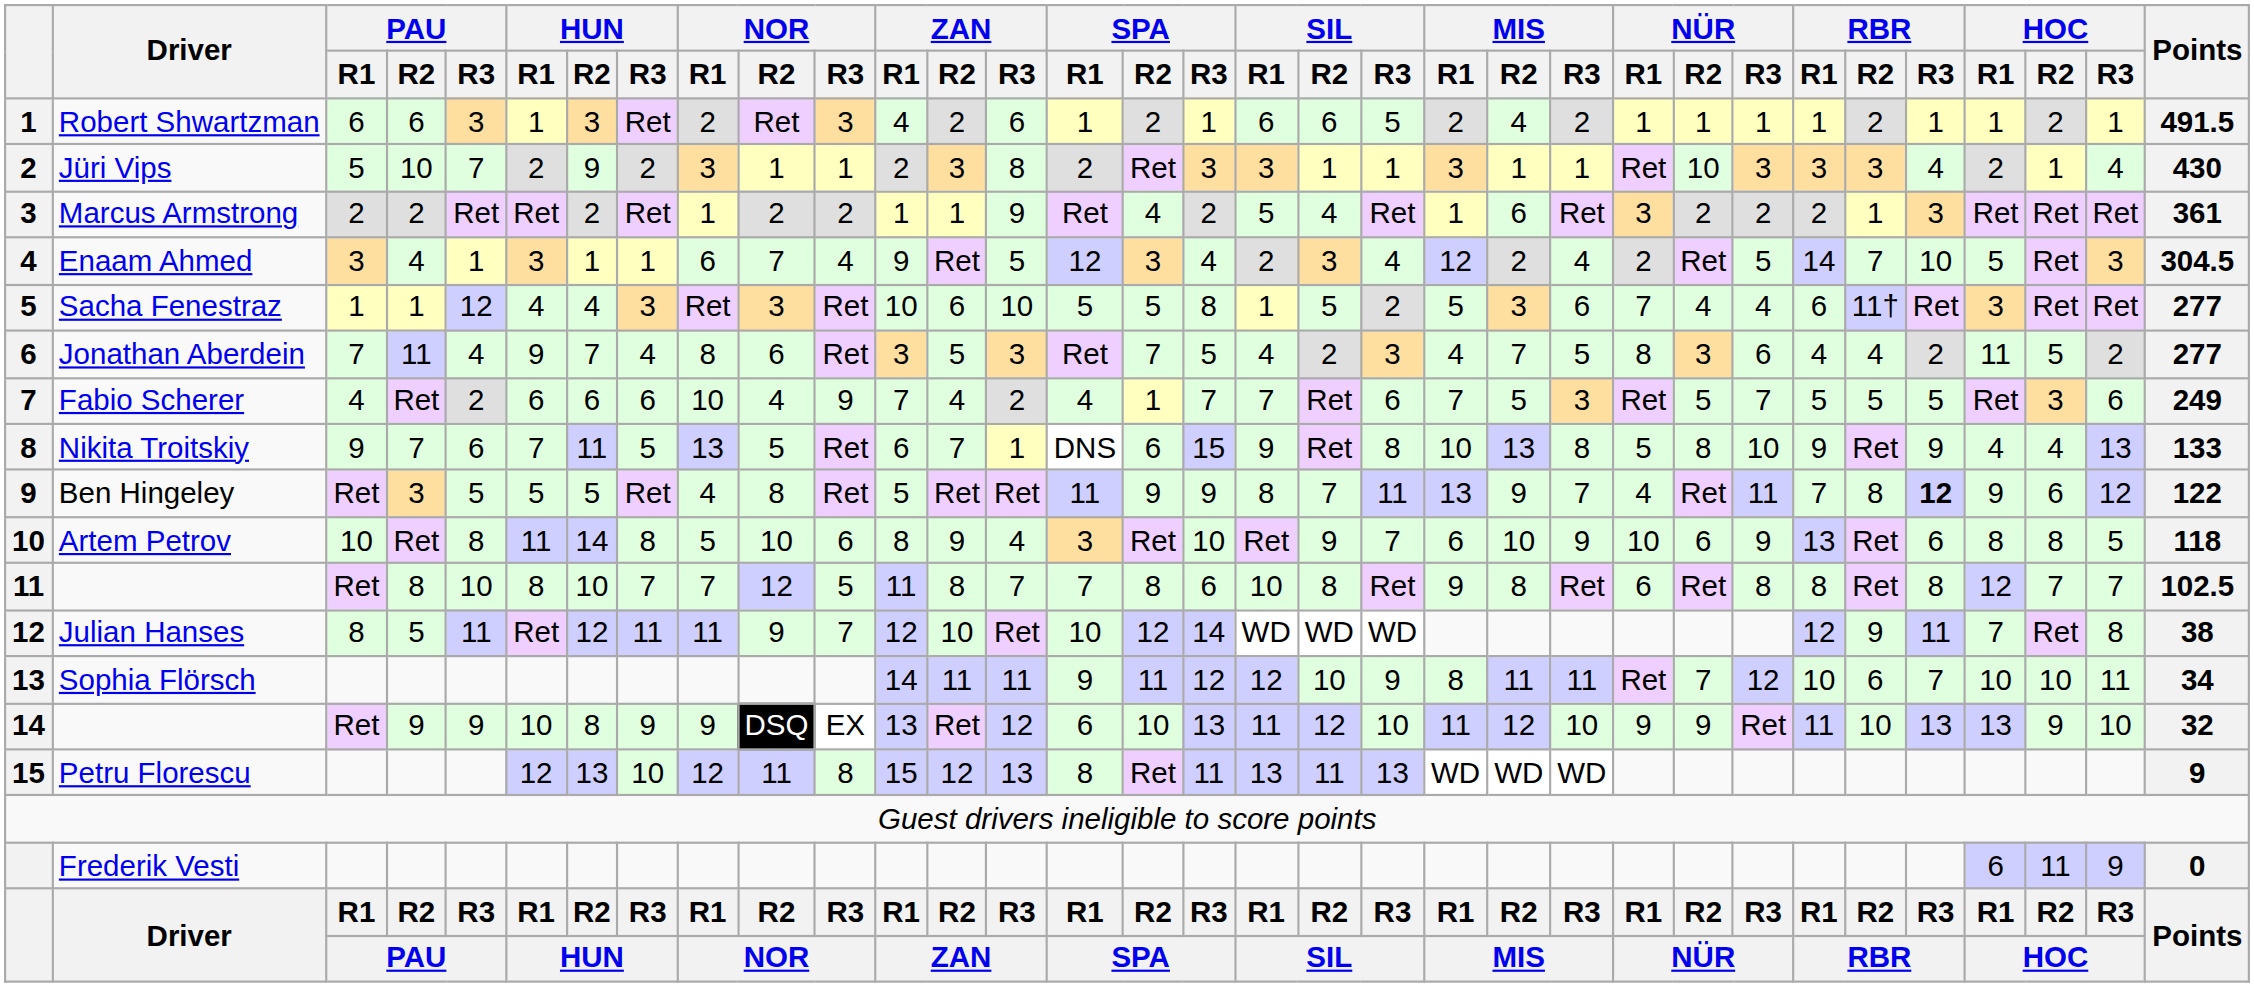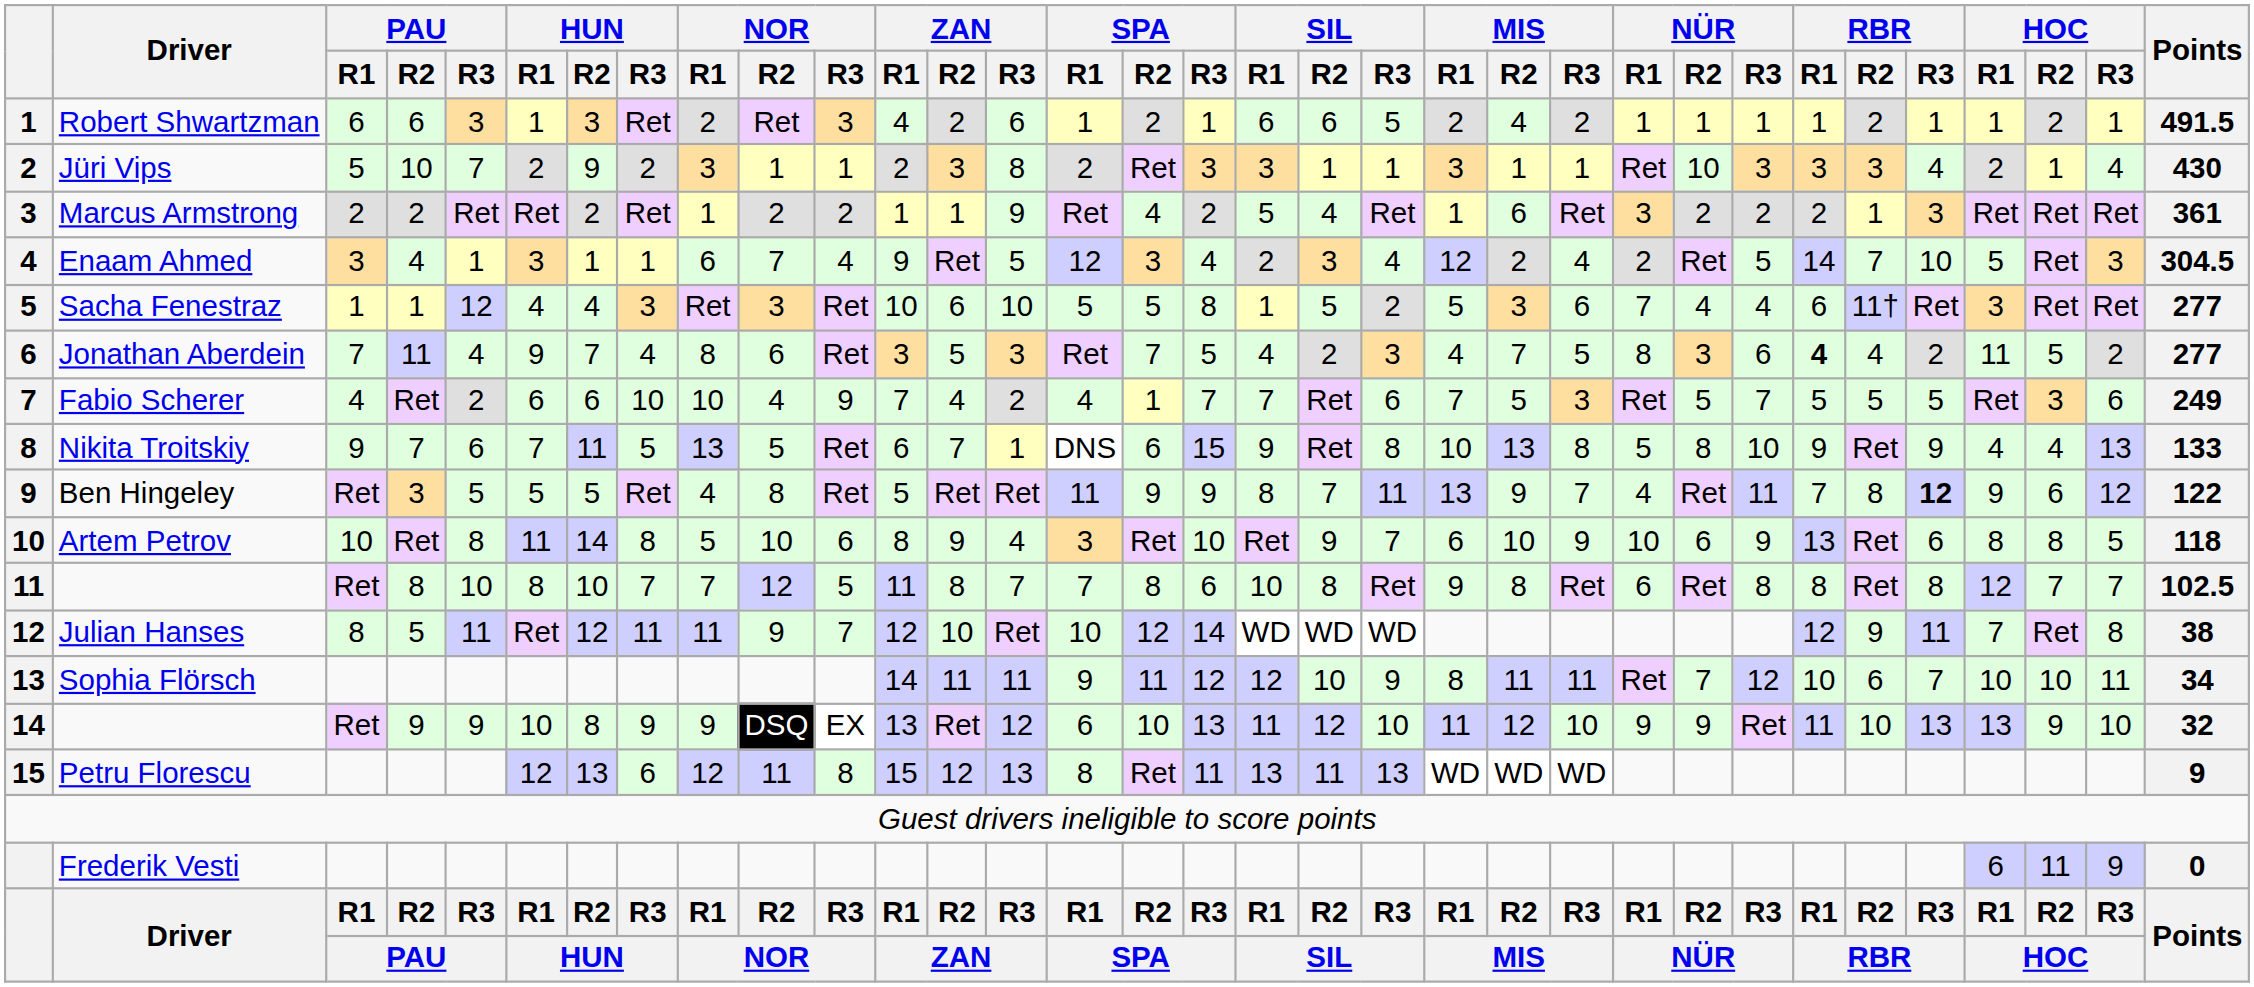Jonathan Aberdein | RBR / R1: normal -> bold
Fabio Scherer | HUN / R3: 6 -> 10
Petru Florescu | HUN / R3: 10 -> 6
